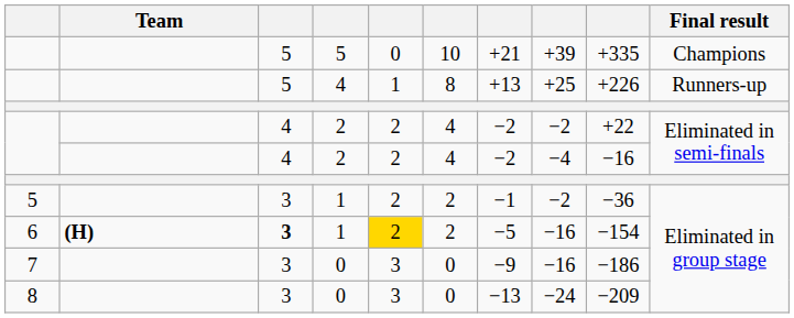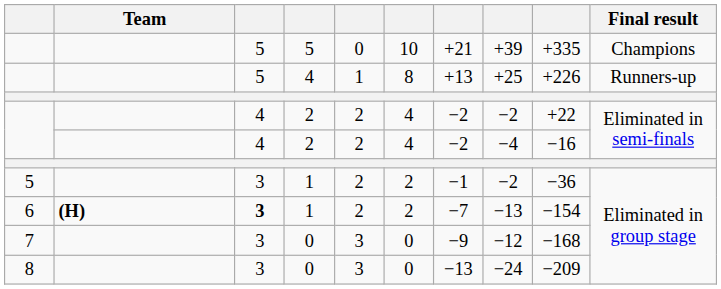6 | column 5: gold background -> no background
6 | column 7: −5 -> −7
6 | column 8: −16 -> −13
7 | column 8: −16 -> −12
7 | column 9: −186 -> −168
